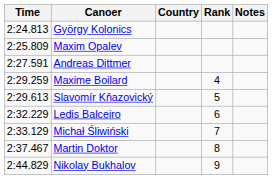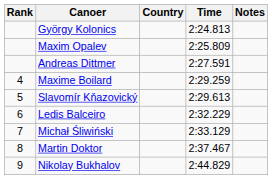columns swapped: Rank <-> Time
